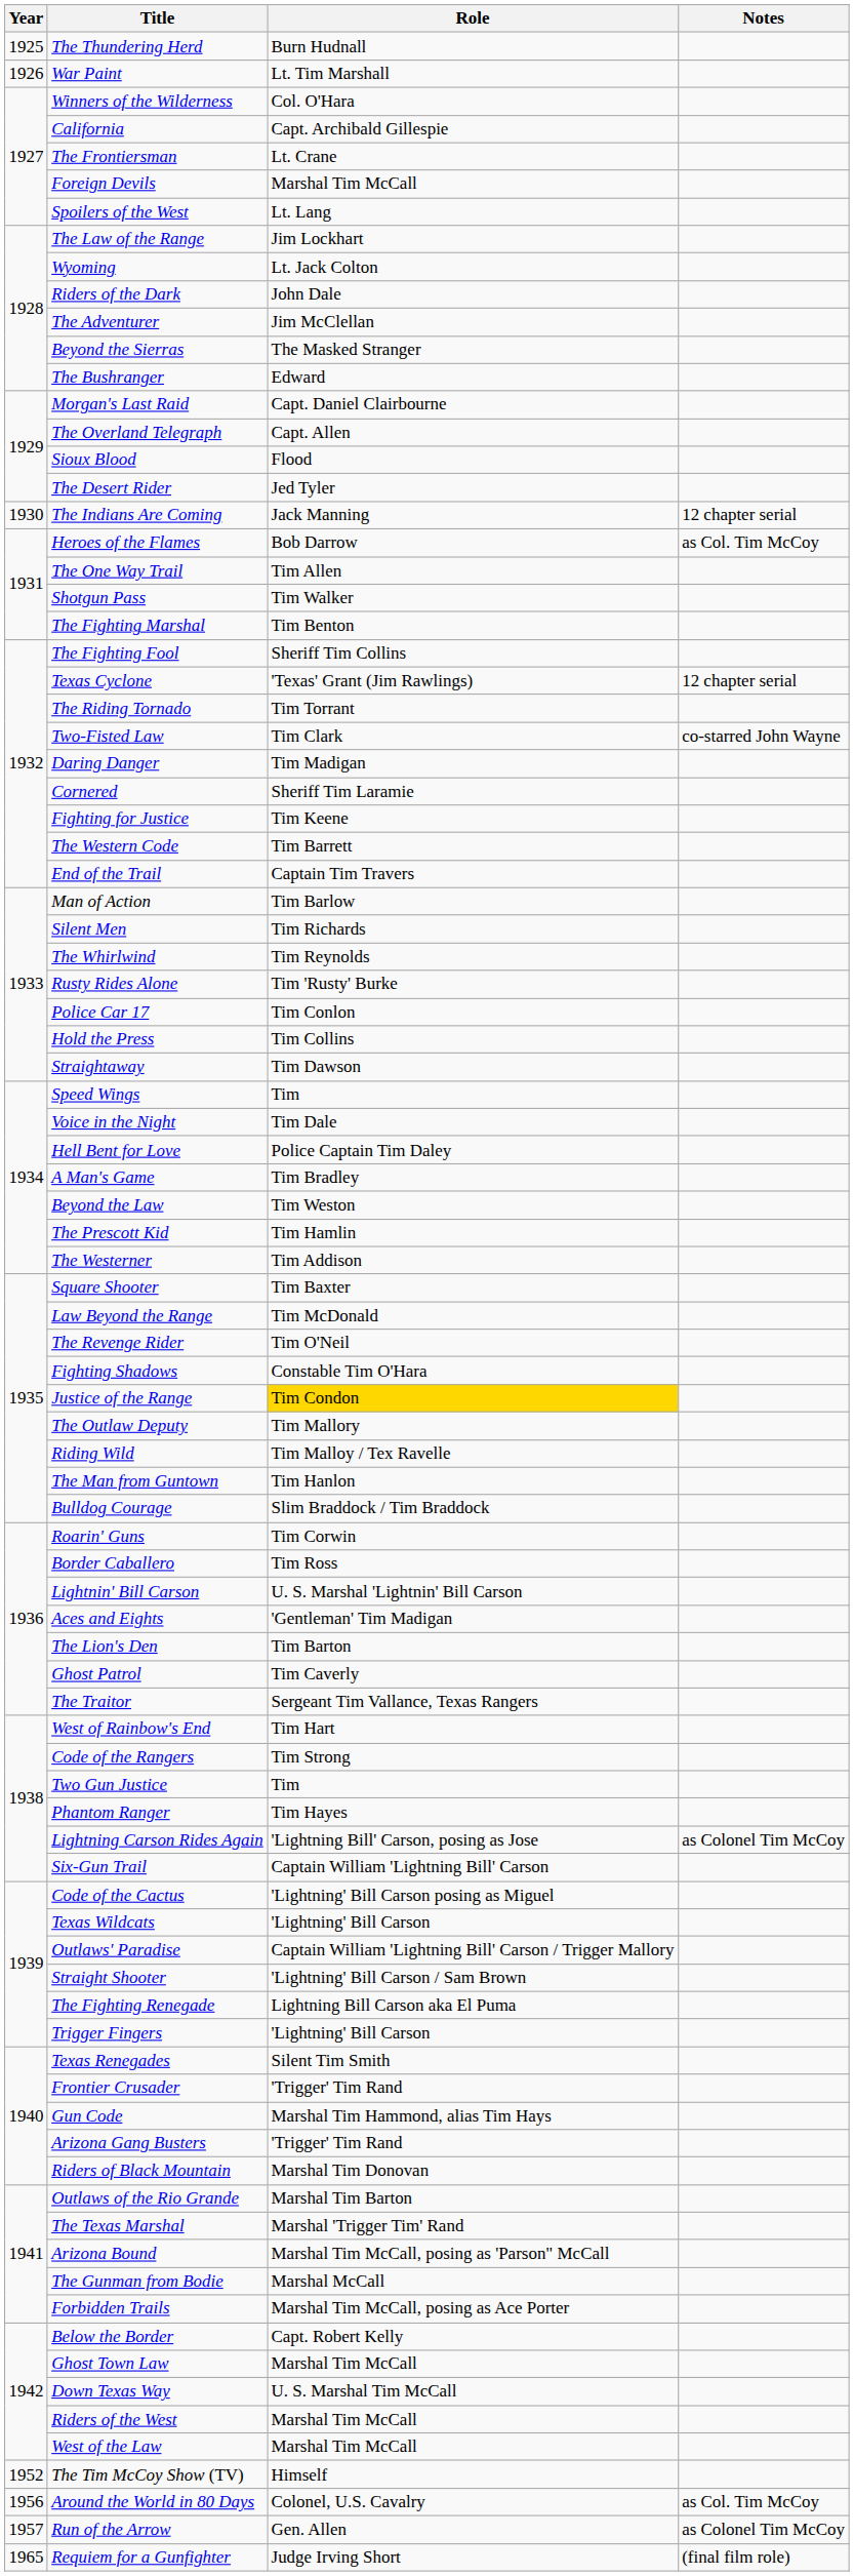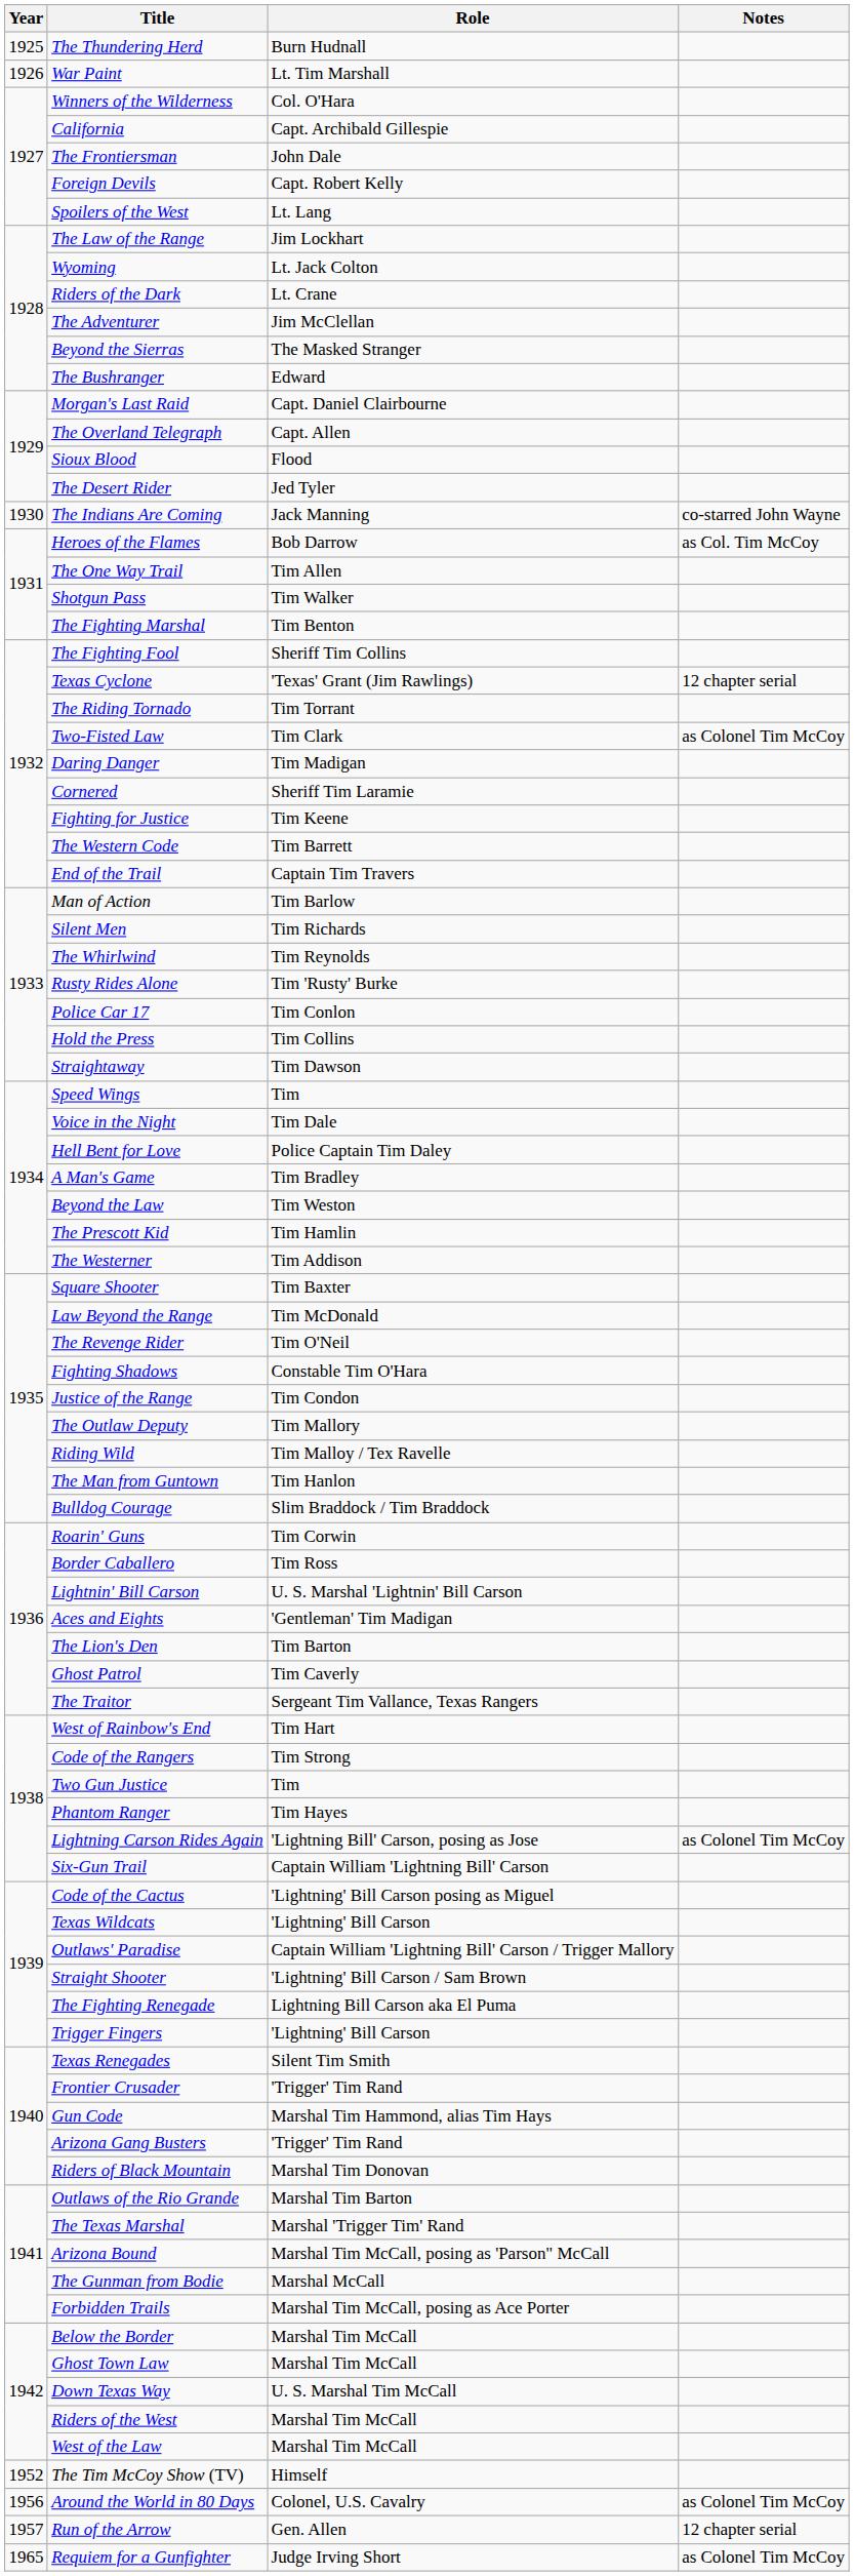The Frontiersman | Role: Lt. Crane -> John Dale
Foreign Devils | Role: Marshal Tim McCall -> Capt. Robert Kelly
Riders of the Dark | Role: John Dale -> Lt. Crane
The Indians Are Coming | Notes: 12 chapter serial -> co-starred John Wayne
Two-Fisted Law | Notes: co-starred John Wayne -> as Colonel Tim McCoy
Justice of the Range | Role: gold background -> no background
Below the Border | Role: Capt. Robert Kelly -> Marshal Tim McCall
Around the World in 80 Days | Notes: as Col. Tim McCoy -> as Colonel Tim McCoy
Run of the Arrow | Notes: as Colonel Tim McCoy -> 12 chapter serial
Requiem for a Gunfighter | Notes: (final film role) -> as Colonel Tim McCoy
